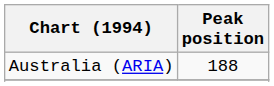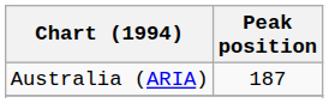Australia (ARIA) | Peak position: 188 -> 187
